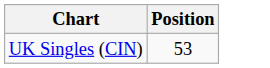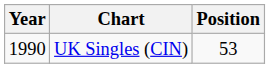+ column: Year | 1990
